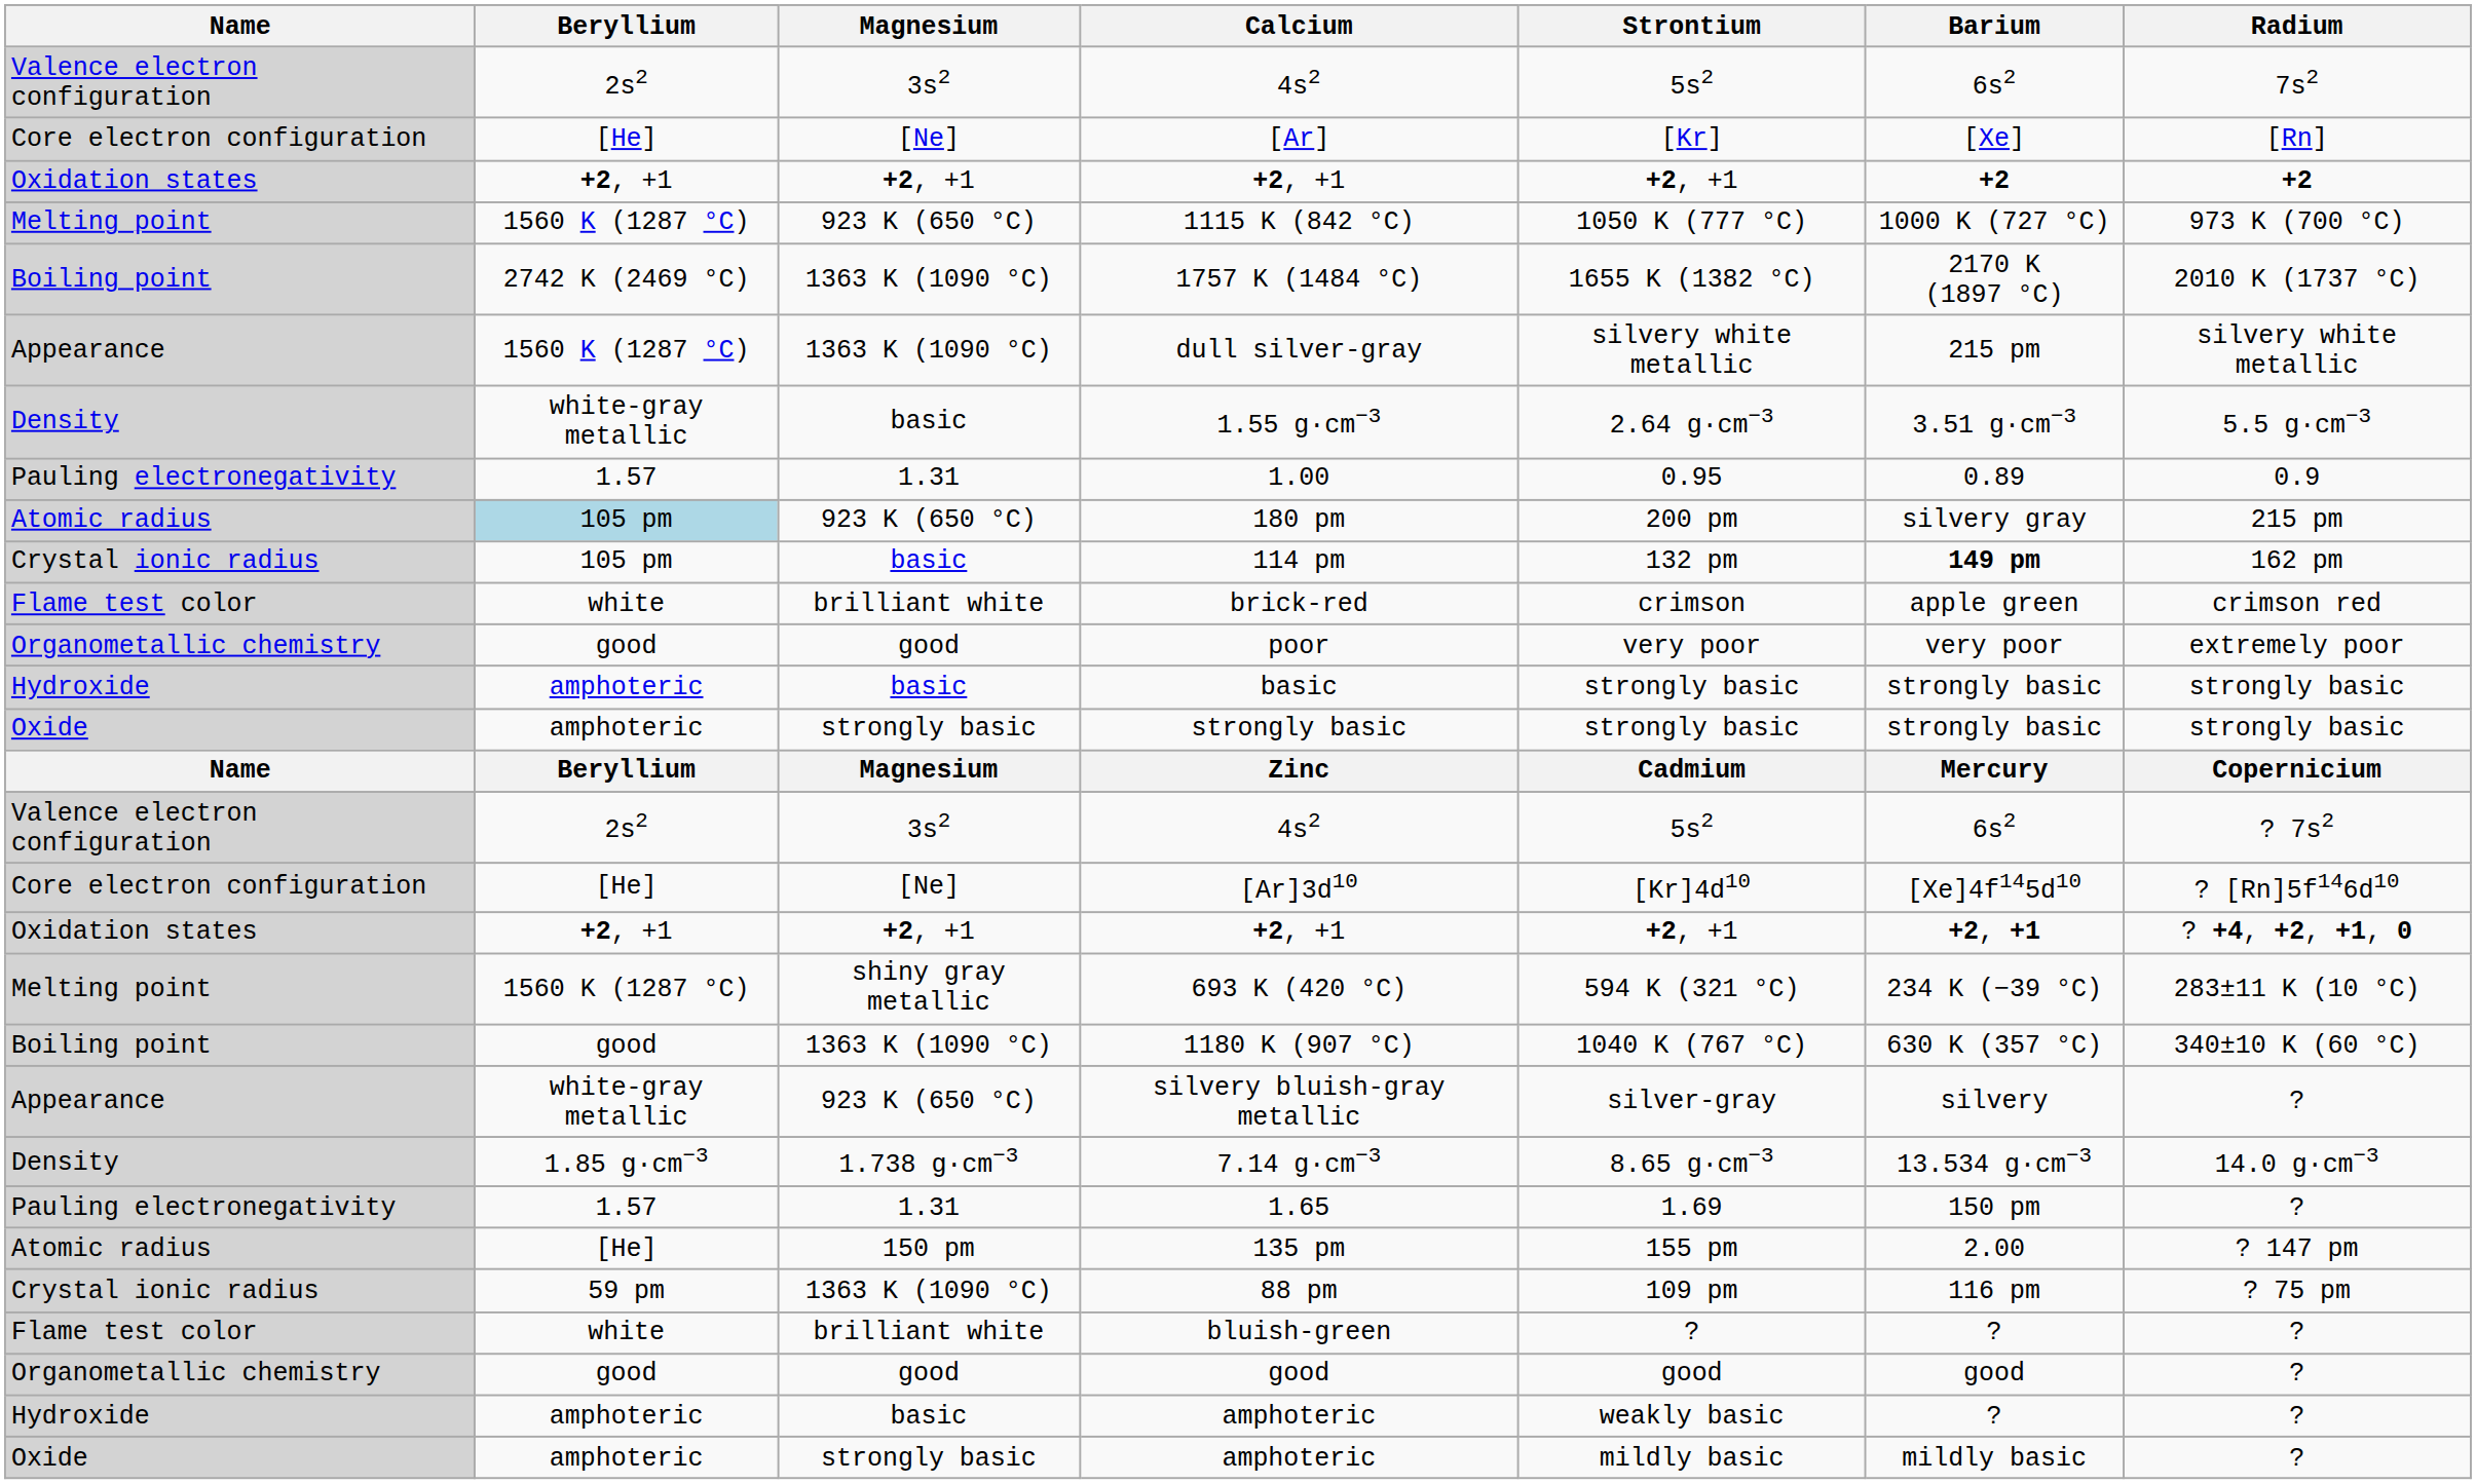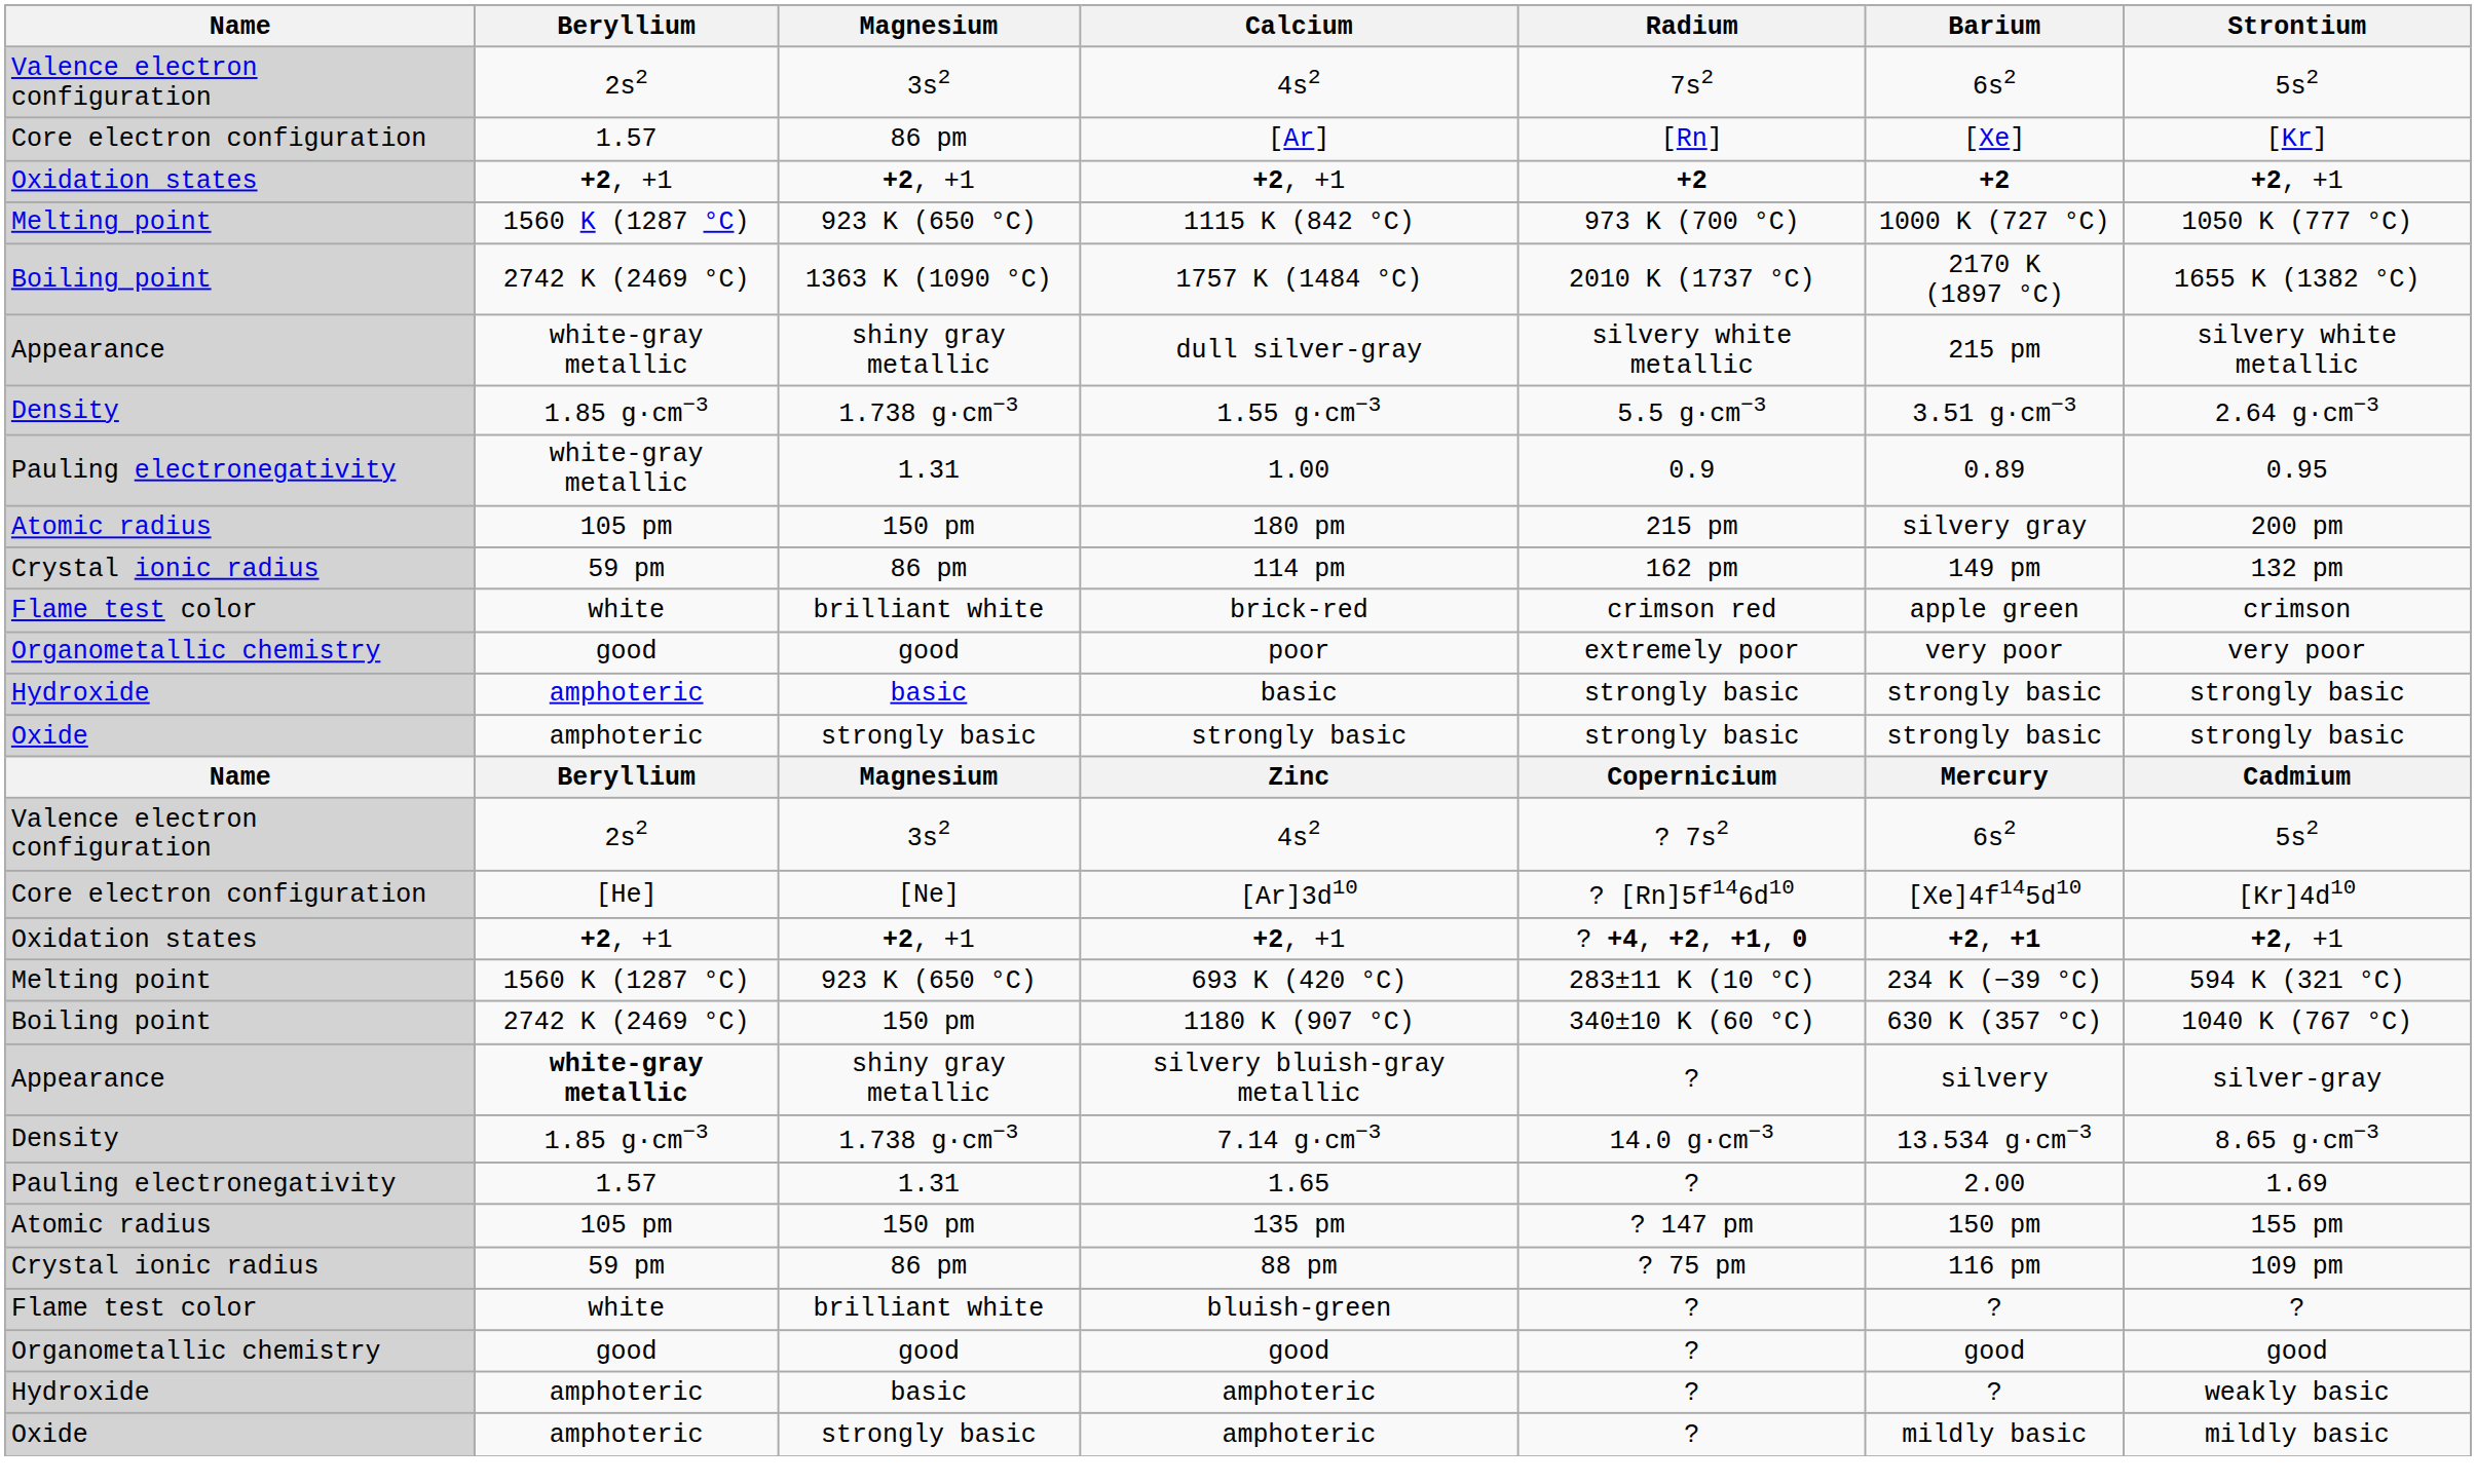columns swapped: Strontium <-> Radium
[Ar] | Beryllium: [He] -> 1.57
[Ar] | Magnesium: [Ne] -> 86 pm
dull silver-gray | Beryllium: 1560 K (1287 °C) -> white-gray metallic
dull silver-gray | Magnesium: 1363 K (1090 °C) -> shiny gray metallic
1.55 g·cm−3 | Beryllium: white-gray metallic -> 1.85 g·cm−3
1.55 g·cm−3 | Magnesium: basic -> 1.738 g·cm−3
1.00 | Beryllium: 1.57 -> white-gray metallic
180 pm | Beryllium: lightblue background -> no background
180 pm | Magnesium: 923 K (650 °C) -> 150 pm
114 pm | Beryllium: 105 pm -> 59 pm
114 pm | Magnesium: basic -> 86 pm
114 pm | Barium: bold -> normal
693 K (420 °C) | Magnesium: shiny gray metallic -> 923 K (650 °C)
1180 K (907 °C) | Beryllium: good -> 2742 K (2469 °C)
1180 K (907 °C) | Magnesium: 1363 K (1090 °C) -> 150 pm
silvery bluish-gray metallic | Beryllium: normal -> bold
silvery bluish-gray metallic | Magnesium: 923 K (650 °C) -> shiny gray metallic
1.65 | Barium: 150 pm -> 2.00
135 pm | Beryllium: [He] -> 105 pm
135 pm | Barium: 2.00 -> 150 pm
88 pm | Magnesium: 1363 K (1090 °C) -> 86 pm
